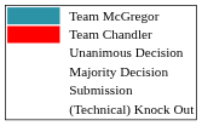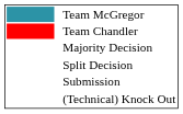- row: Unanimous Decision
+ row: Split Decision
